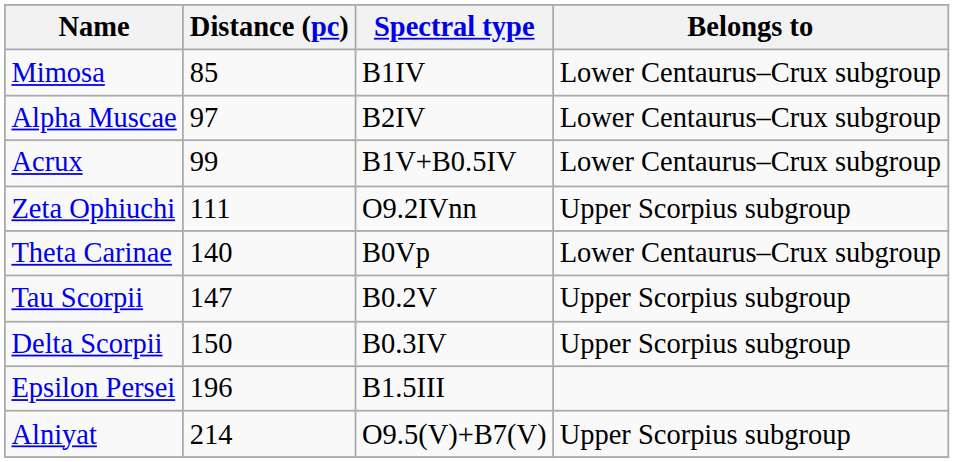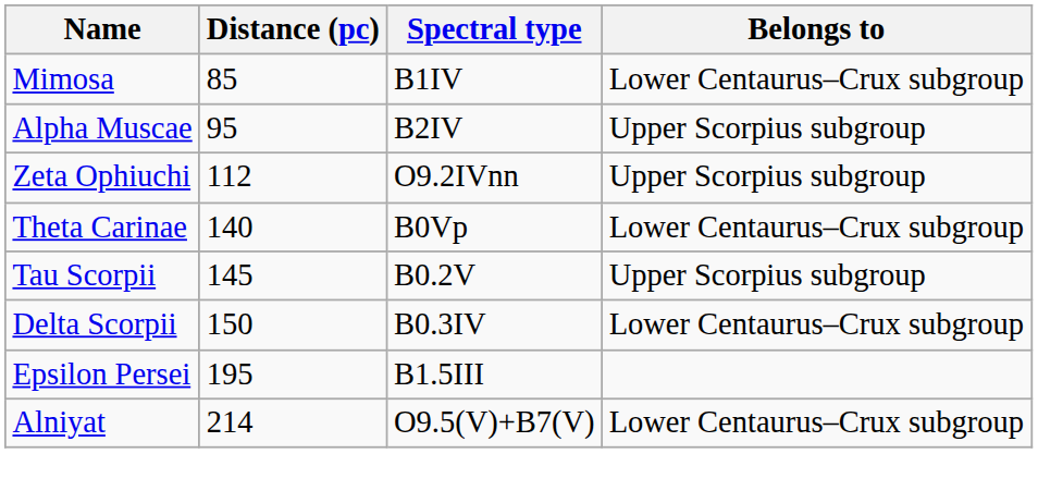Alpha Muscae | Distance (pc): 97 -> 95
Alpha Muscae | Belongs to: Lower Centaurus–Crux subgroup -> Upper Scorpius subgroup
- row: Acrux | 99 | B1V+B0.5IV | Lower Centaurus–Crux subgroup
Zeta Ophiuchi | Distance (pc): 111 -> 112
Tau Scorpii | Distance (pc): 147 -> 145
Delta Scorpii | Belongs to: Upper Scorpius subgroup -> Lower Centaurus–Crux subgroup
Epsilon Persei | Distance (pc): 196 -> 195
Alniyat | Belongs to: Upper Scorpius subgroup -> Lower Centaurus–Crux subgroup
